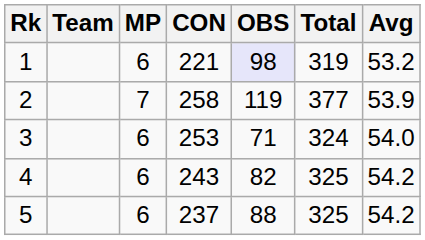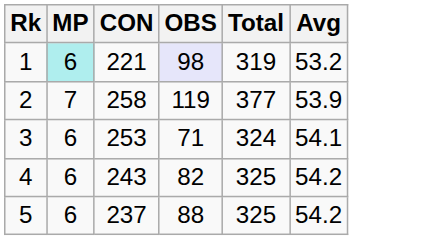- column: Team
1 | MP: no background -> paleturquoise background
3 | Avg: 54.0 -> 54.1
